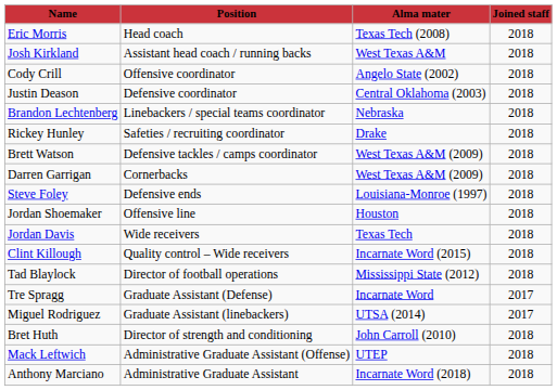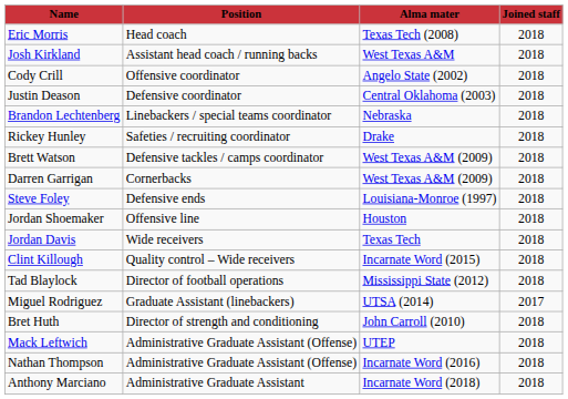- row: Tre Spragg | Graduate Assistant (Defense) | Incarnate Word | 2017
+ row: Nathan Thompson | Administrative Graduate Assistant (Offense) | Incarnate Word (2016) | 2018
